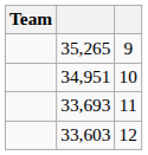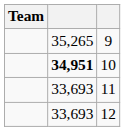10 | column 2: normal -> bold
12 | column 2: 33,603 -> 33,693
